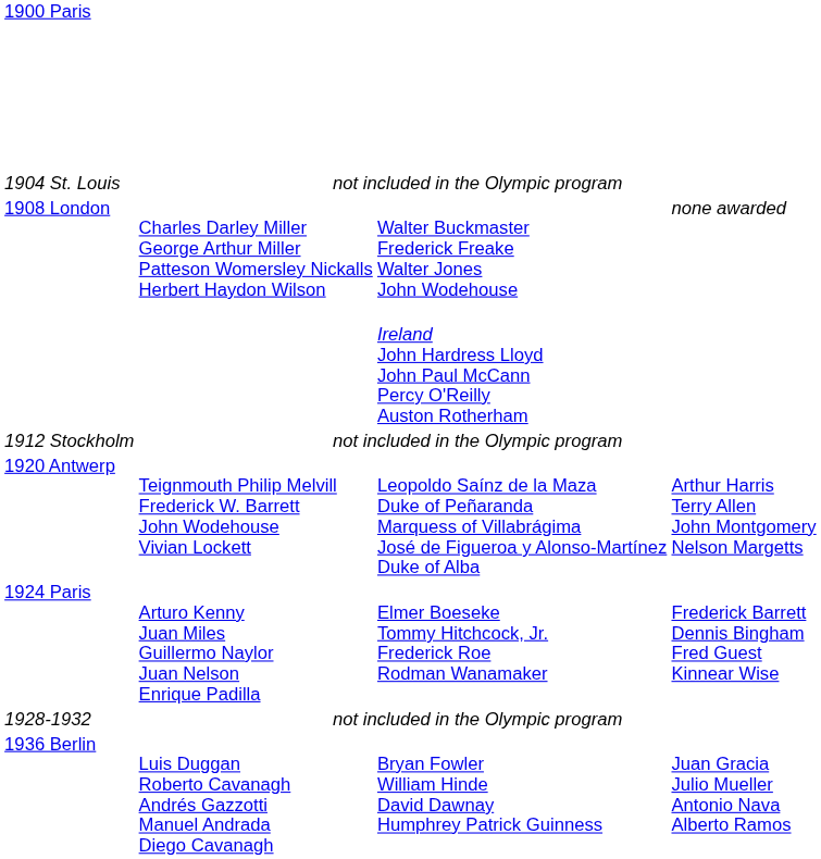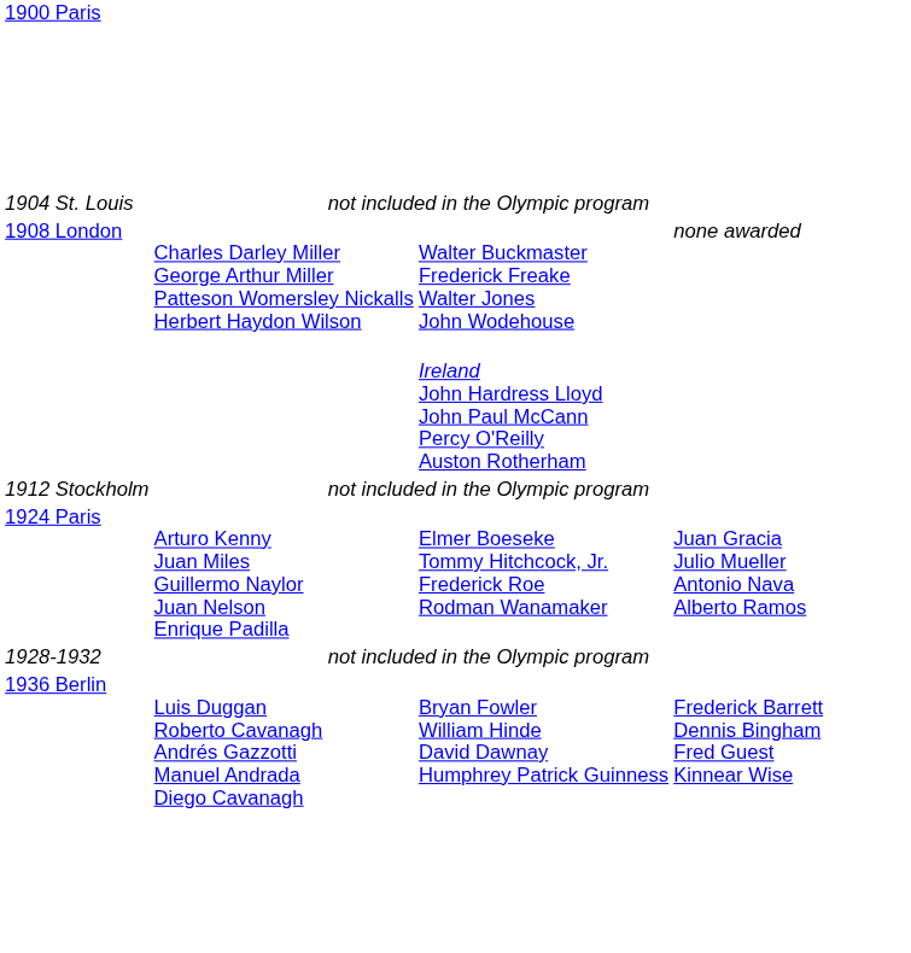- row: 1920 Antwerp | Teignmouth Philip Melvill Frederick W. Barrett John Wodehouse Vivian Lockett | Leopoldo Saínz de la Maza Duke of Peñaranda Marquess of Villabrágima José de Figueroa y Alonso-Martínez Duke of Alba | Arthur Harris Terry Allen John Montgomery Nelson Margetts
1924 Paris | column 4: Frederick Barrett Dennis Bingham Fred Guest Kinnear Wise -> Juan Gracia Julio Mueller Antonio Nava Alberto Ramos
1936 Berlin | column 4: Juan Gracia Julio Mueller Antonio Nava Alberto Ramos -> Frederick Barrett Dennis Bingham Fred Guest Kinnear Wise
